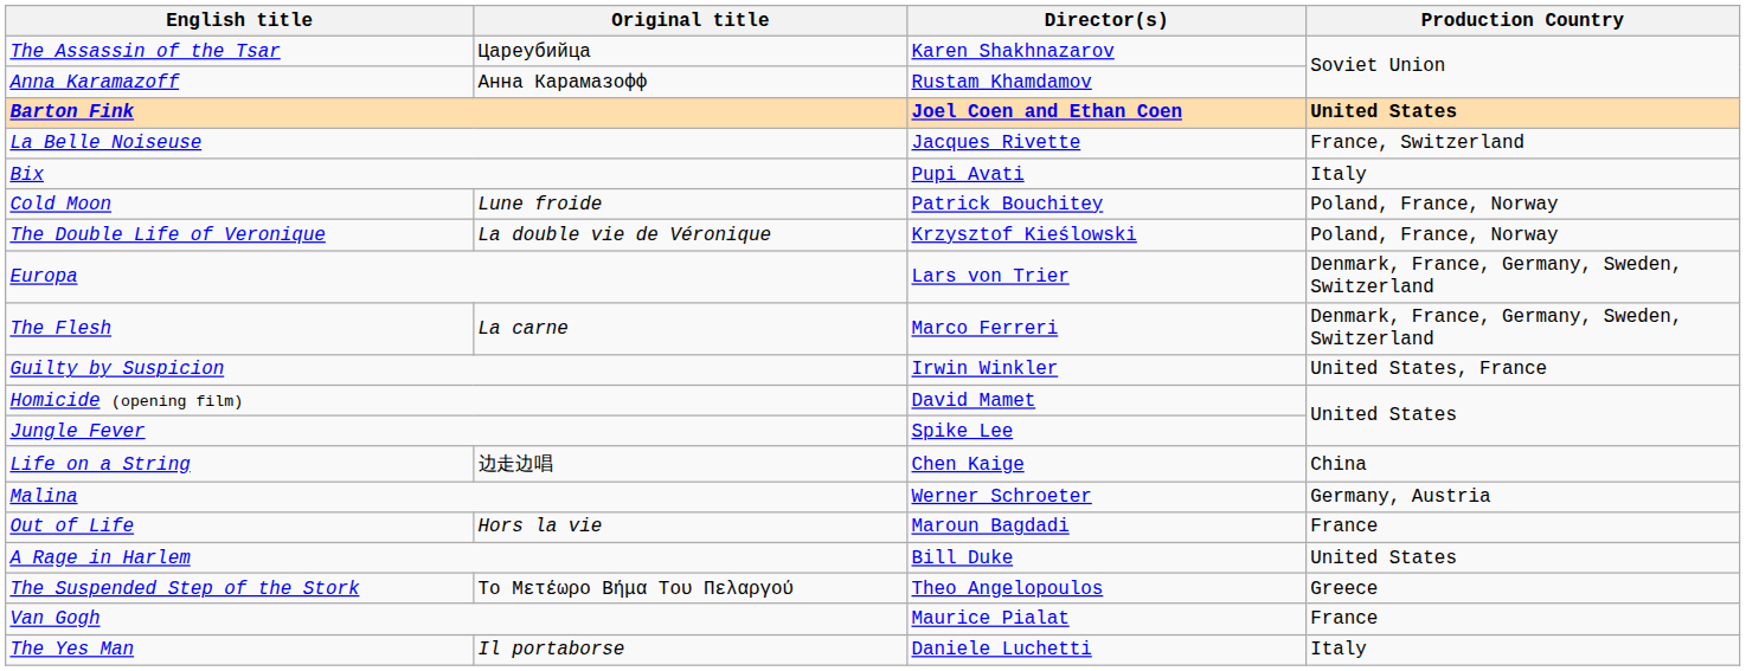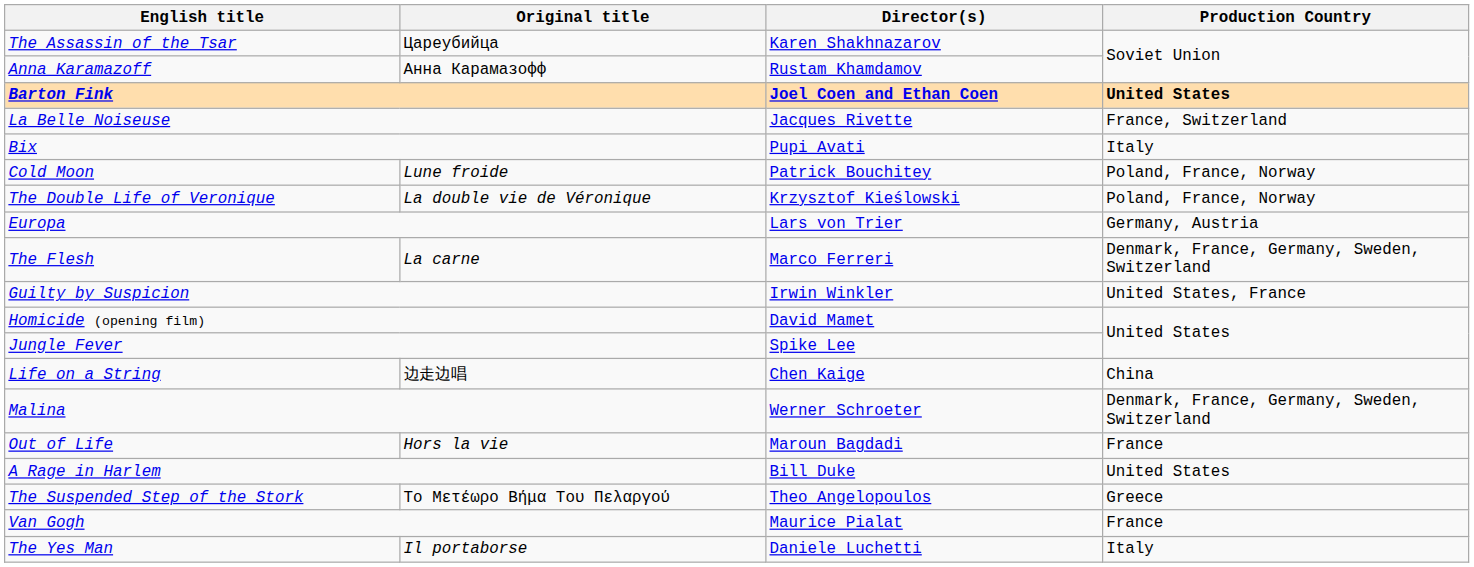Europa | Production Country: Denmark, France, Germany, Sweden, Switzerland -> Germany, Austria
Malina | Production Country: Germany, Austria -> Denmark, France, Germany, Sweden, Switzerland
